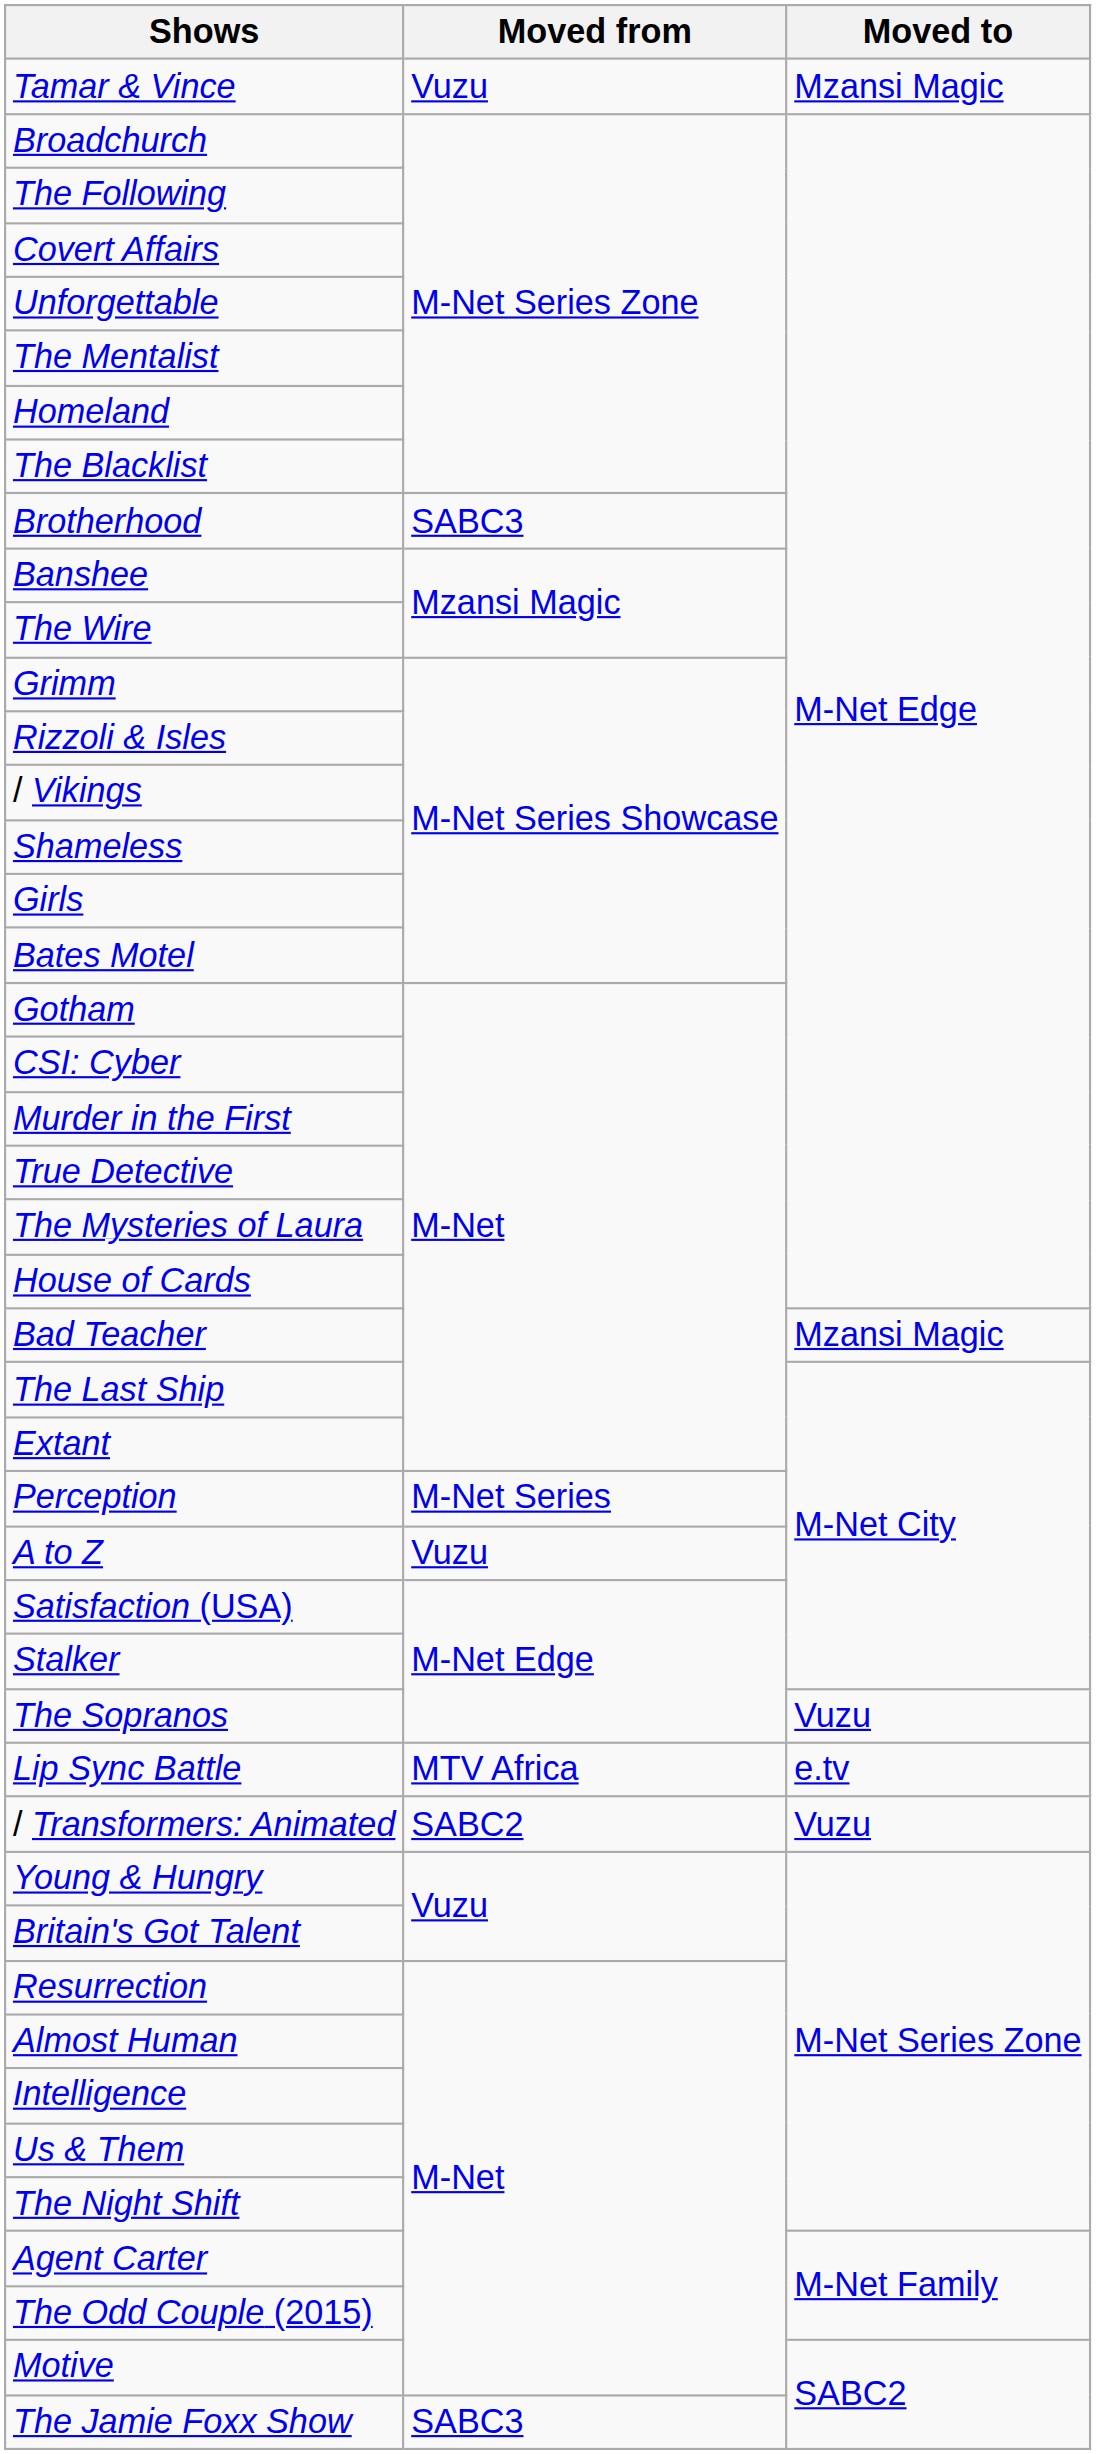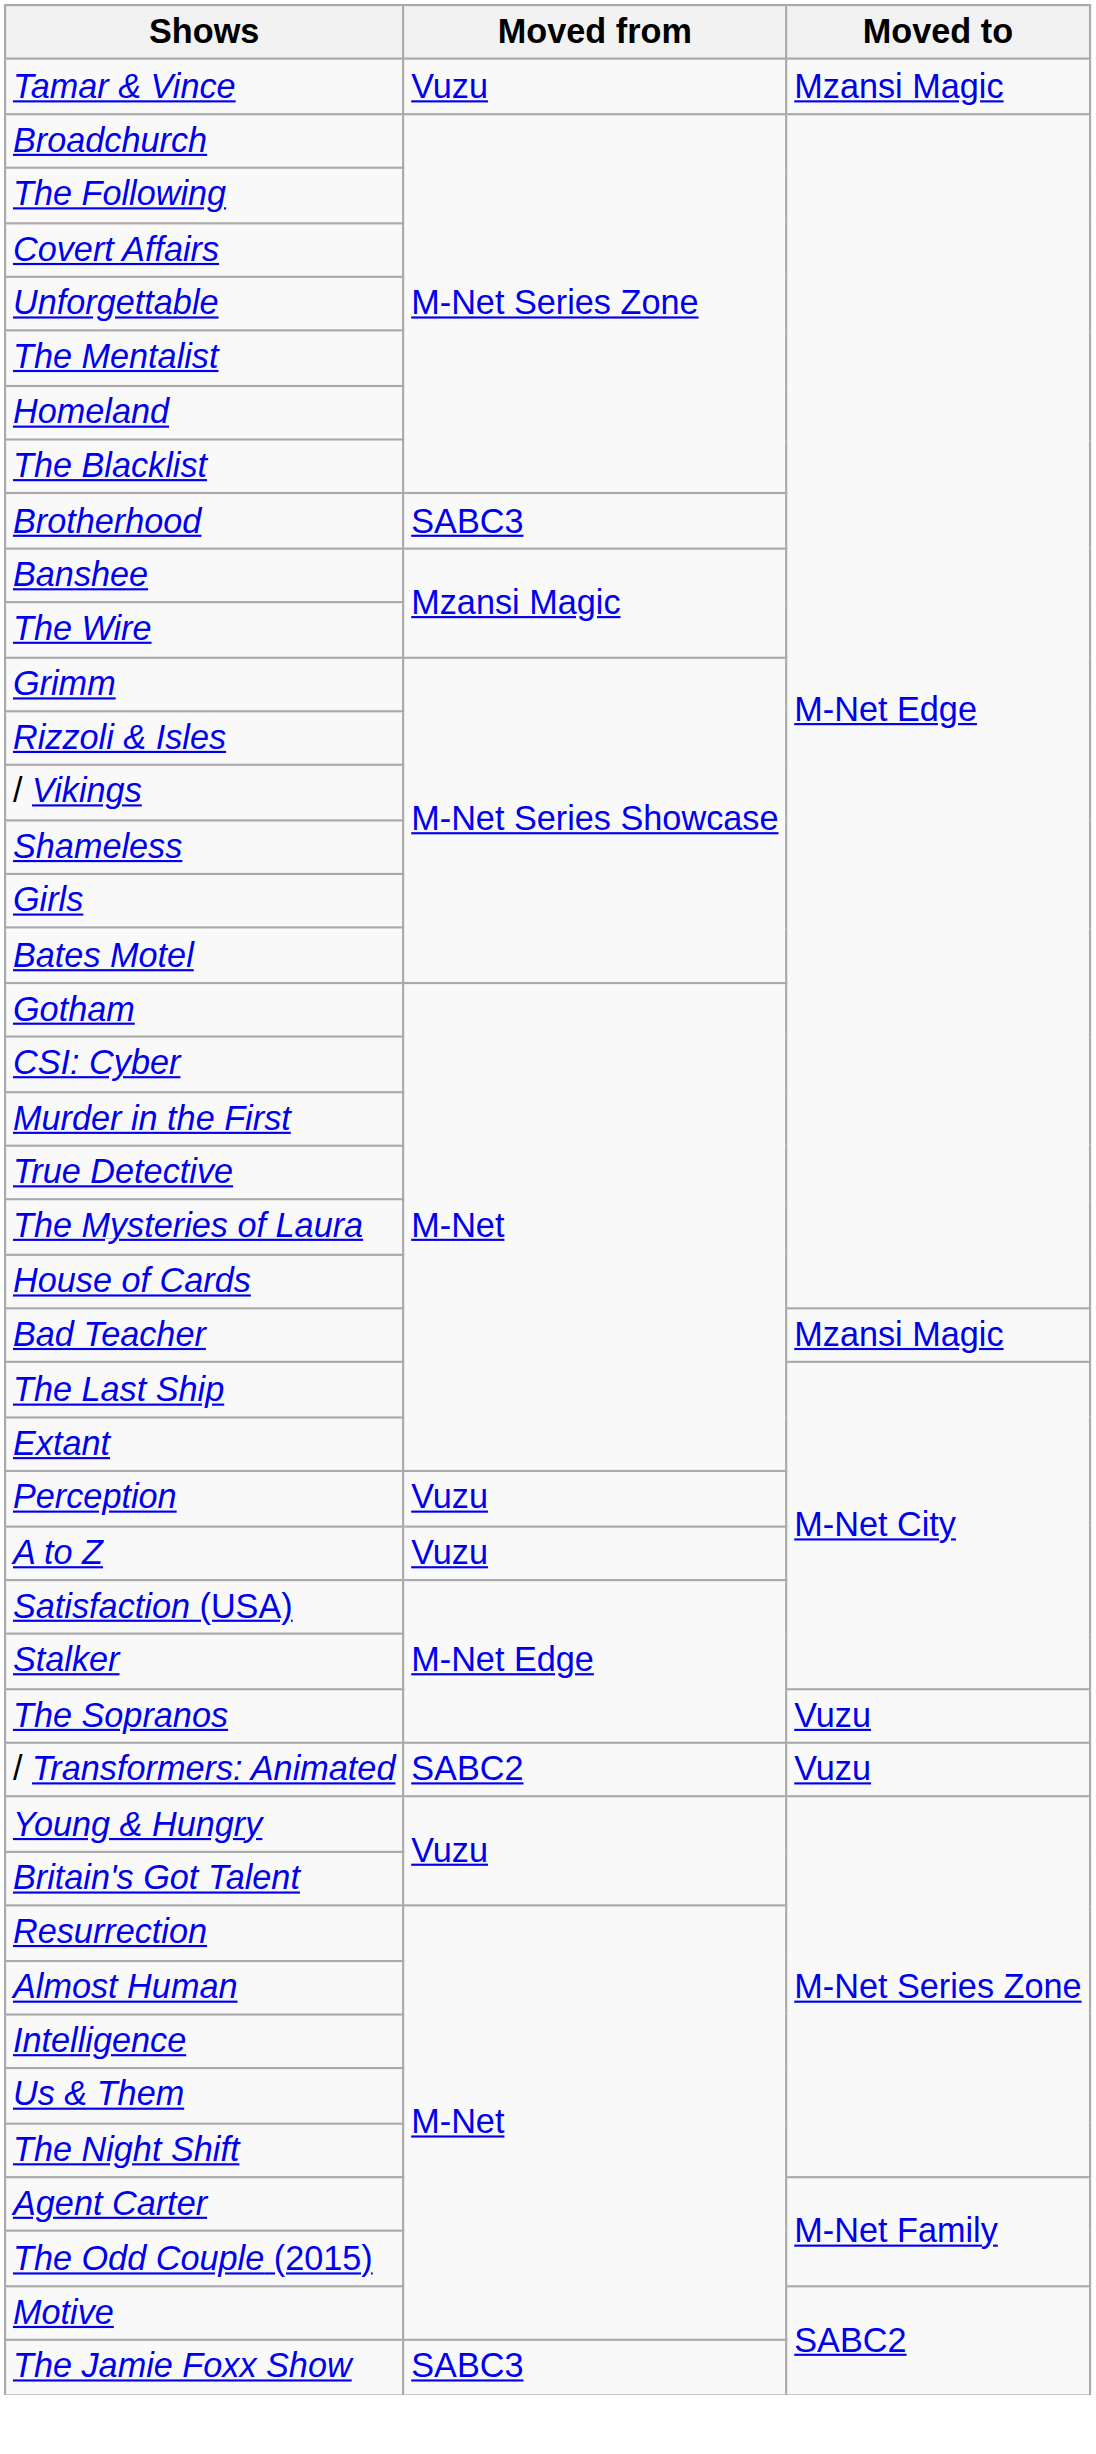Perception | Moved from: M-Net Series -> Vuzu
- row: Lip Sync Battle | MTV Africa | e.tv
